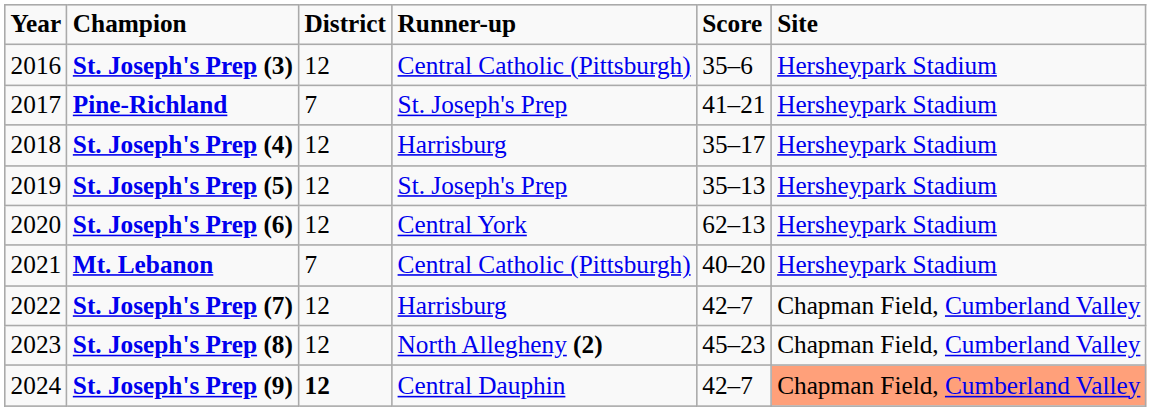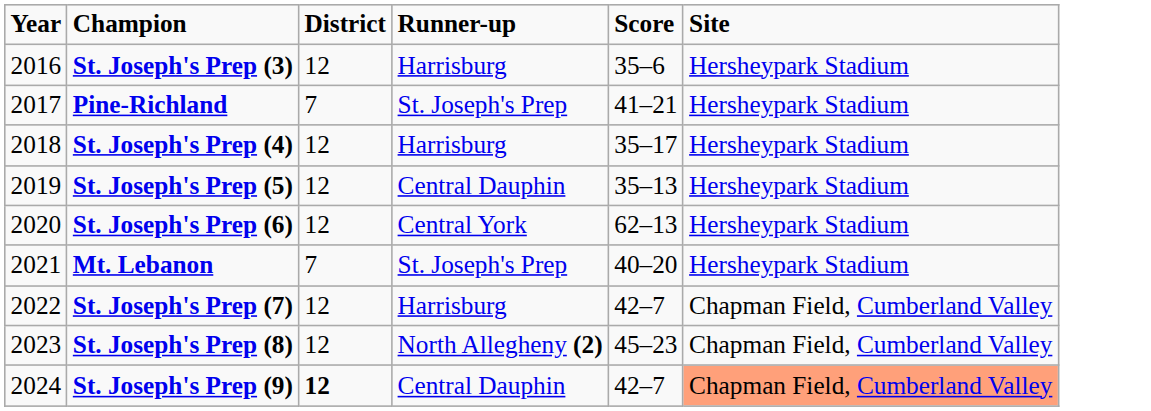St. Joseph's Prep (3) | Runner-up: Central Catholic (Pittsburgh) -> Harrisburg
St. Joseph's Prep (5) | Runner-up: St. Joseph's Prep -> Central Dauphin
Mt. Lebanon | Runner-up: Central Catholic (Pittsburgh) -> St. Joseph's Prep
